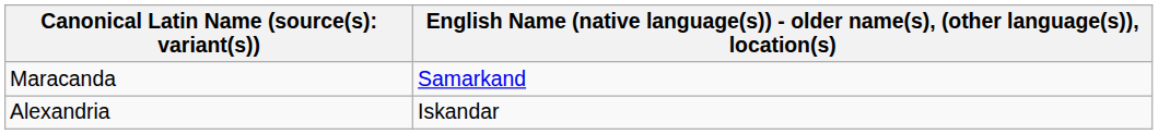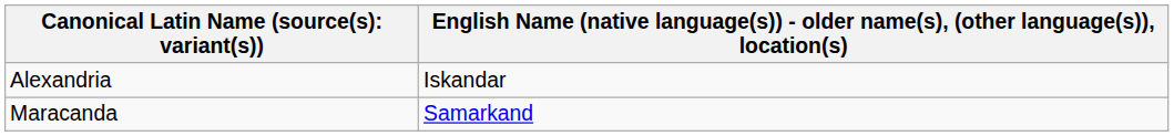rows swapped: Alexandria <-> Maracanda
